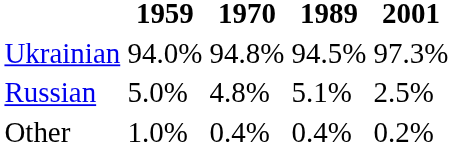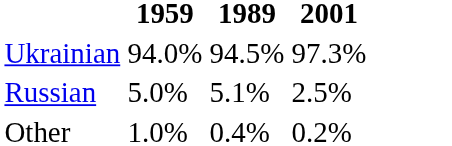- column: 1970 | 94.8% | 4.8% | 0.4%
